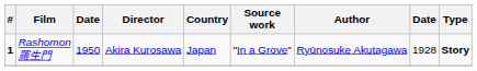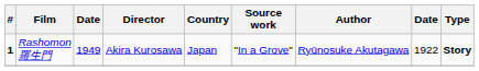Rashomon 羅生門 | column 3: 1950 -> 1949
Rashomon 羅生門 | column 8: 1928 -> 1922
